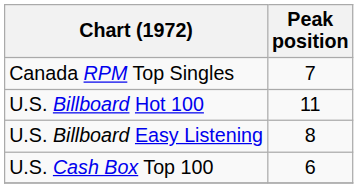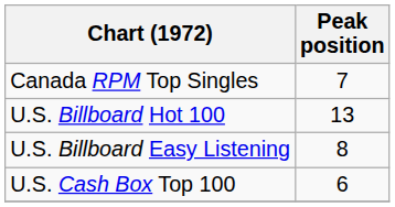U.S. Billboard Hot 100 | Peak position: 11 -> 13
